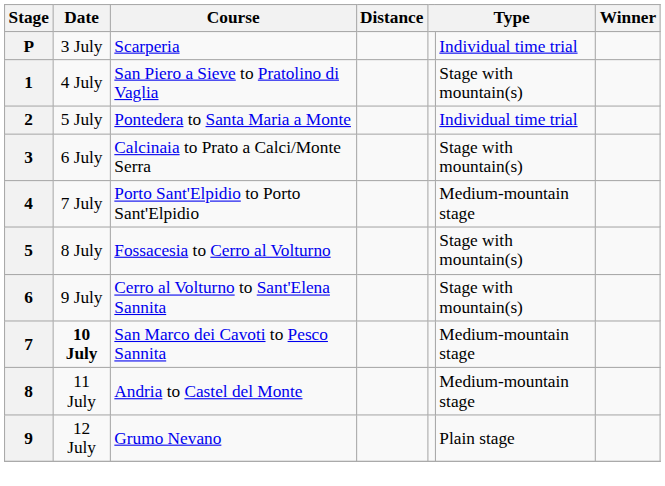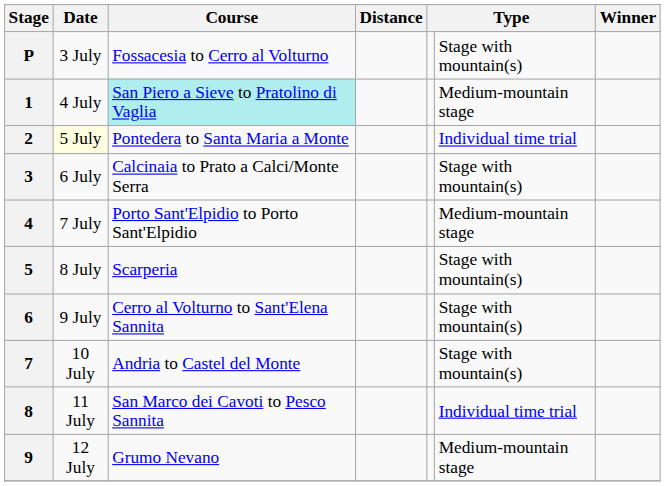P | Course: Scarperia -> Fossacesia to Cerro al Volturno
P | column 6: Individual time trial -> Stage with mountain(s)
1 | Course: no background -> paleturquoise background
1 | column 6: Stage with mountain(s) -> Medium-mountain stage
2 | Date: no background -> lightyellow background
5 | Course: Fossacesia to Cerro al Volturno -> Scarperia
7 | Date: bold -> normal
7 | Course: San Marco dei Cavoti to Pesco Sannita -> Andria to Castel del Monte
7 | column 6: Medium-mountain stage -> Stage with mountain(s)
8 | Course: Andria to Castel del Monte -> San Marco dei Cavoti to Pesco Sannita
8 | column 6: Medium-mountain stage -> Individual time trial
9 | column 6: Plain stage -> Medium-mountain stage
